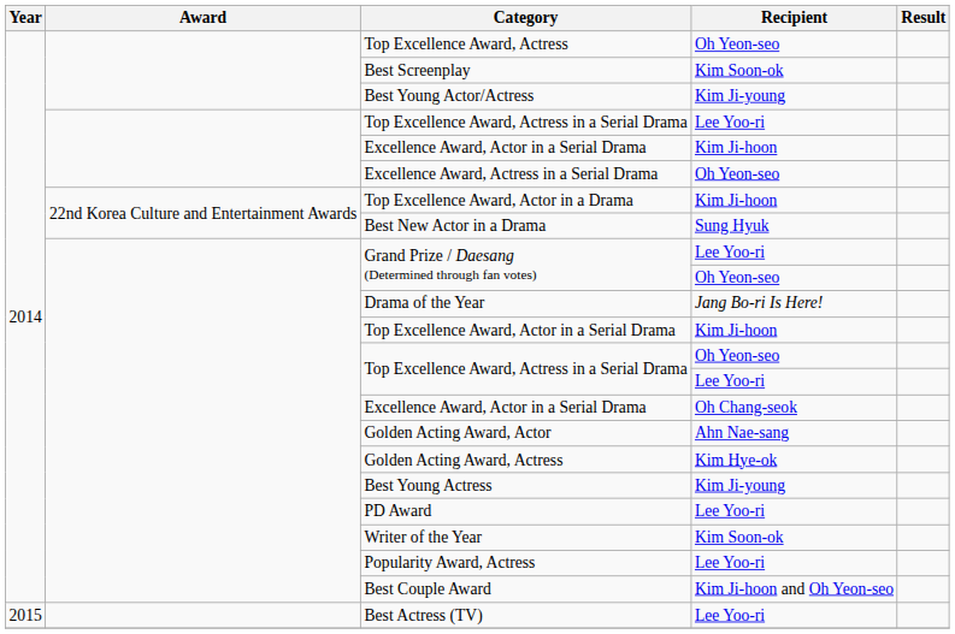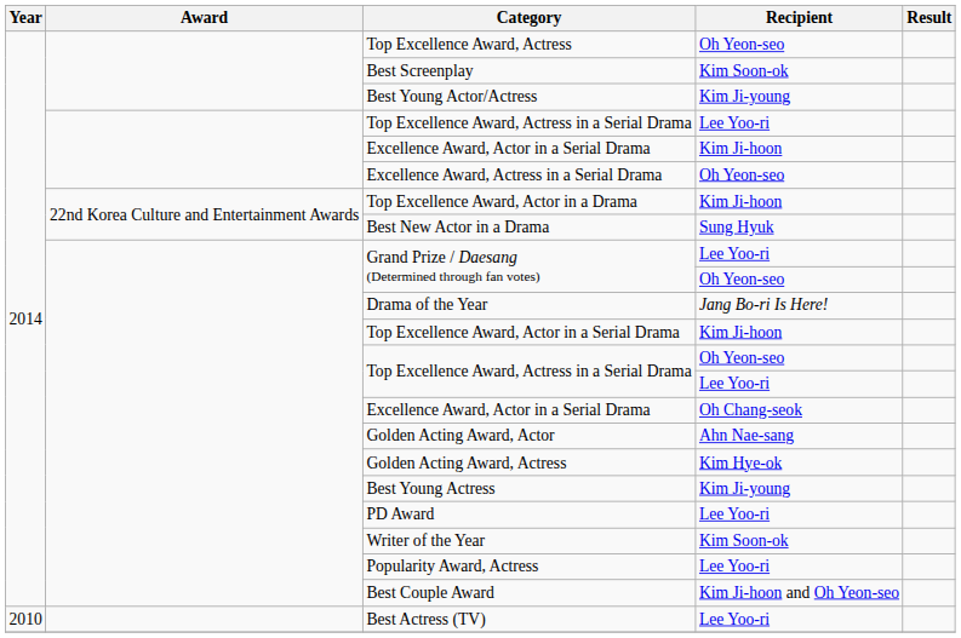Best Actress (TV) | Year: 2015 -> 2010
